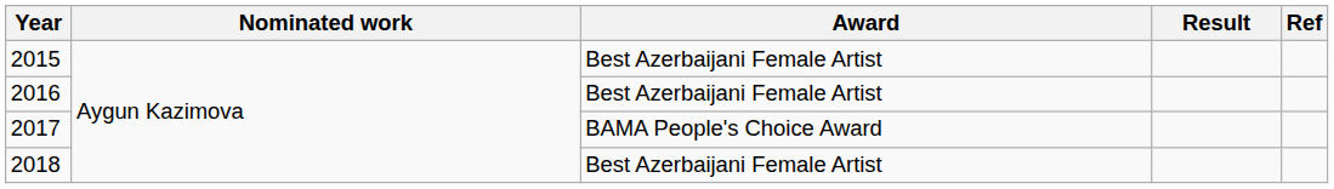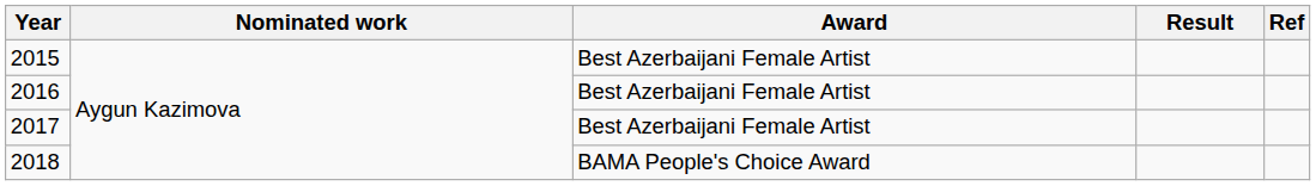2017 | Award: BAMA People's Choice Award -> Best Azerbaijani Female Artist
2018 | Award: Best Azerbaijani Female Artist -> BAMA People's Choice Award
